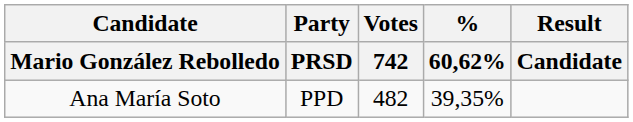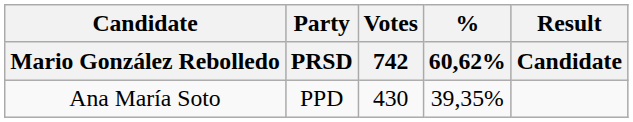Ana María Soto | Votes / 742: 482 -> 430
